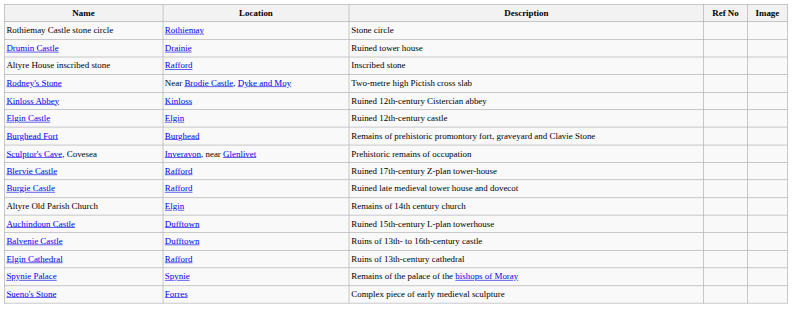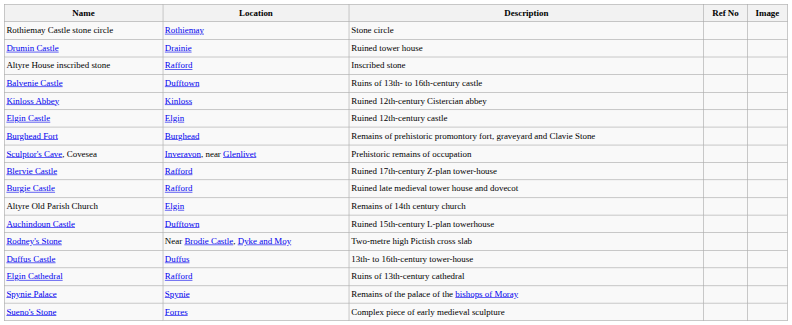rows swapped: Rodney's Stone <-> Balvenie Castle
+ row: Duffus Castle | Duffus | 13th- to 16th-century tower-house
